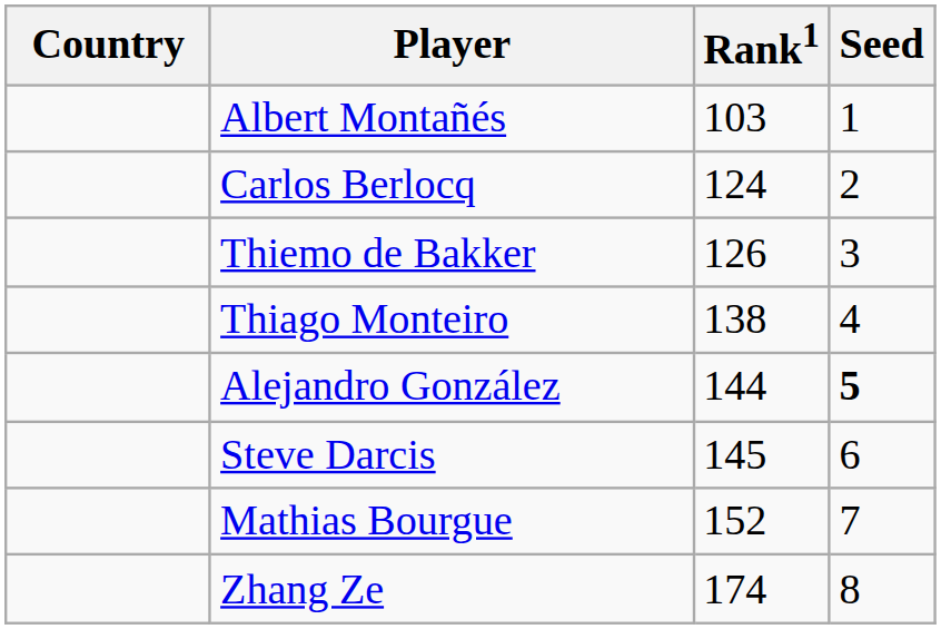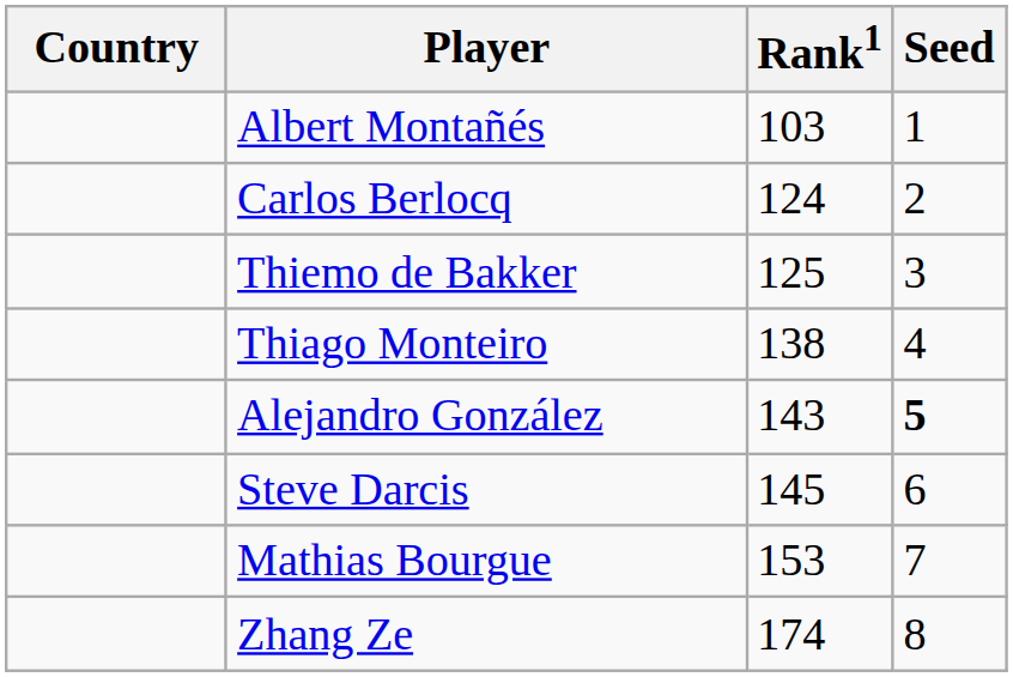Thiemo de Bakker | Rank1: 126 -> 125
Alejandro González | Rank1: 144 -> 143
Mathias Bourgue | Rank1: 152 -> 153
